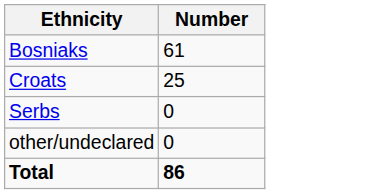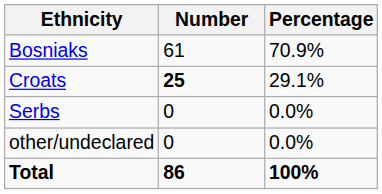+ column: Percentage | 70.9% | 29.1% | 0.0% | 0.0% | 100%
Croats | Number: normal -> bold
